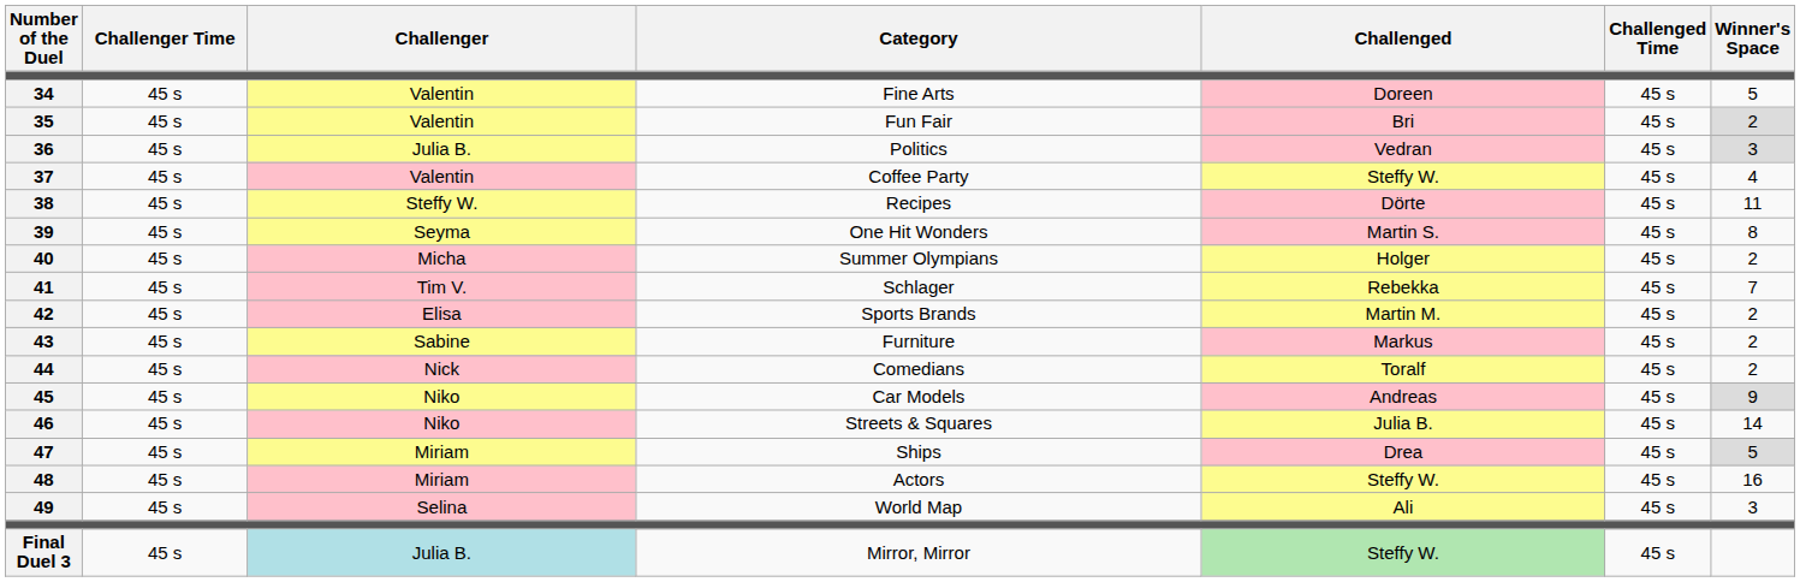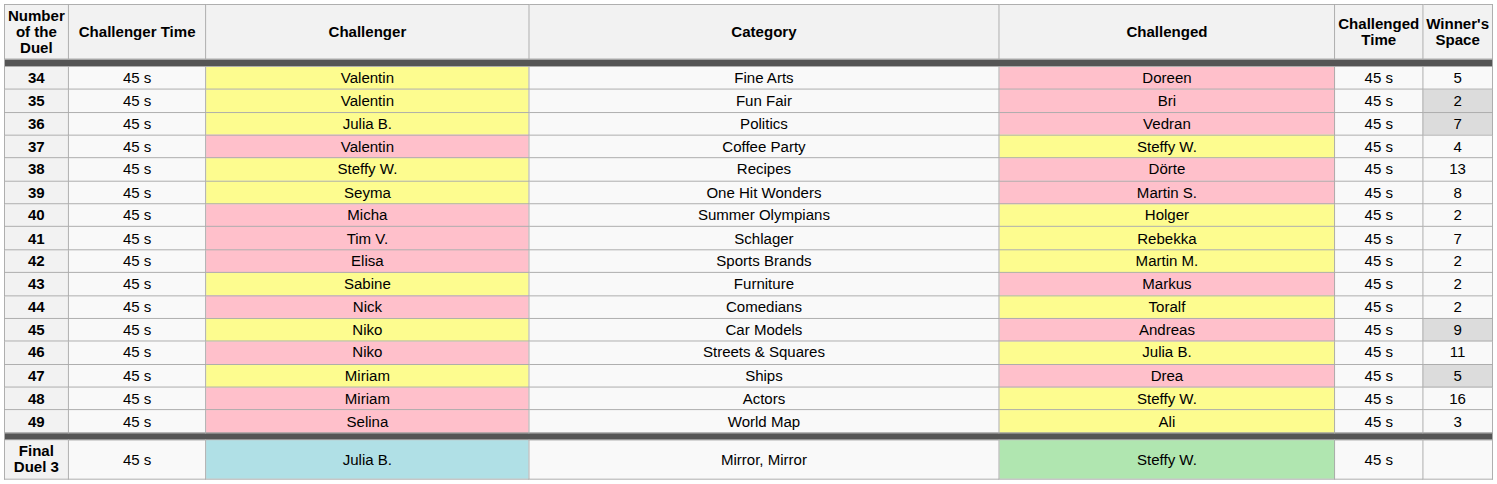Politics | Winner's Space: 3 -> 7
Recipes | Winner's Space: 11 -> 13
Streets & Squares | Winner's Space: 14 -> 11
